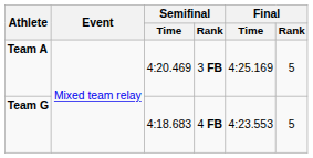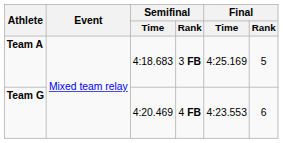Team A | Semifinal / Time: 4:20.469 -> 4:18.683
Team G | Semifinal / Time: 4:18.683 -> 4:20.469
Team G | Final / Rank: 5 -> 6
